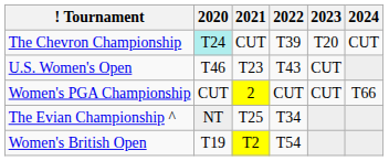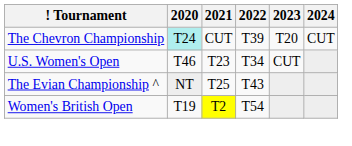U.S. Women's Open | 2022: T43 -> T34
- row: Women's PGA Championship | CUT | 2 | CUT | CUT | T66
The Evian Championship ^ | 2022: T34 -> T43
